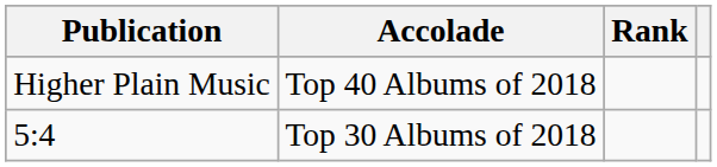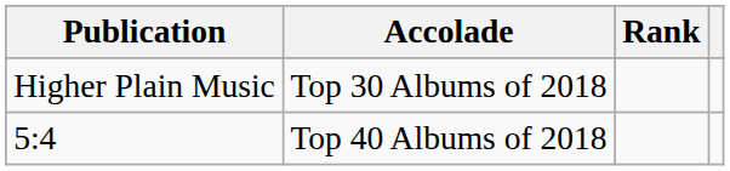Higher Plain Music | Accolade: Top 40 Albums of 2018 -> Top 30 Albums of 2018
5:4 | Accolade: Top 30 Albums of 2018 -> Top 40 Albums of 2018
